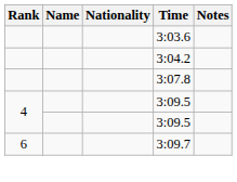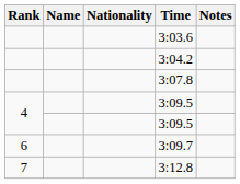+ row: 7 | 3:12.8
